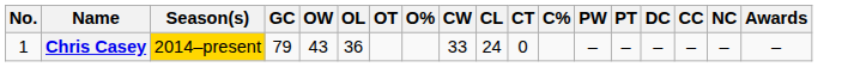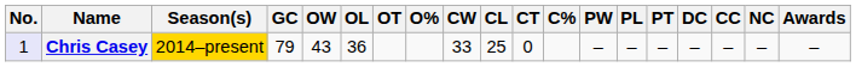+ column: PL | –
Chris Casey | No.: no background -> lavender background
Chris Casey | CL: 24 -> 25
